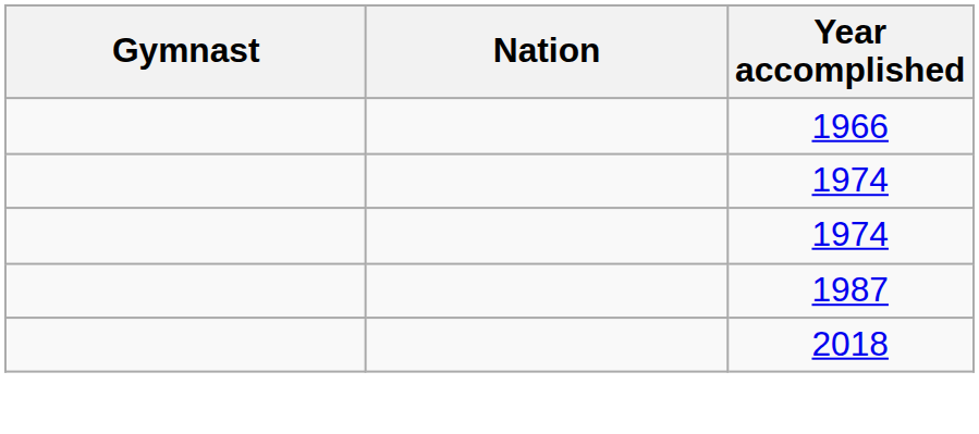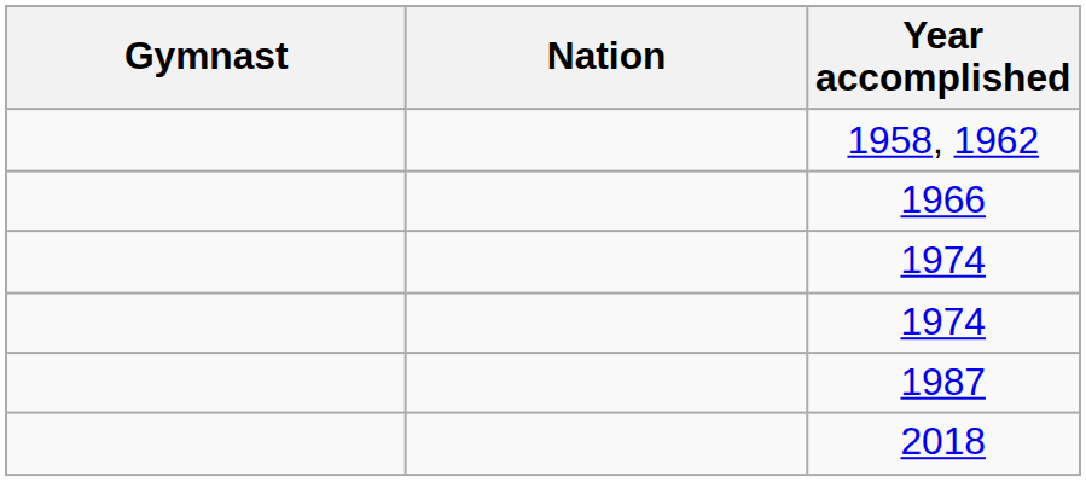+ row: 1958, 1962
